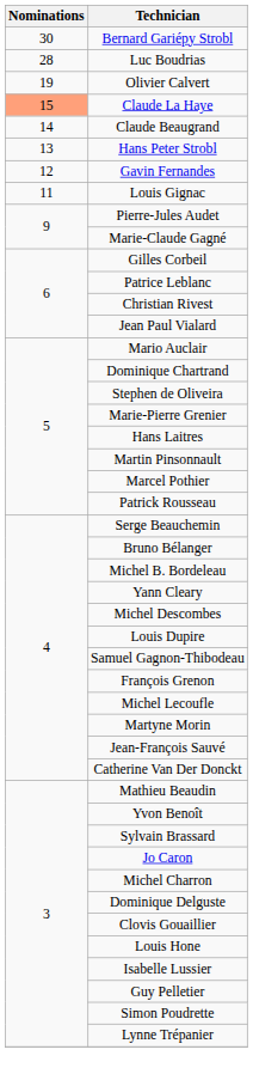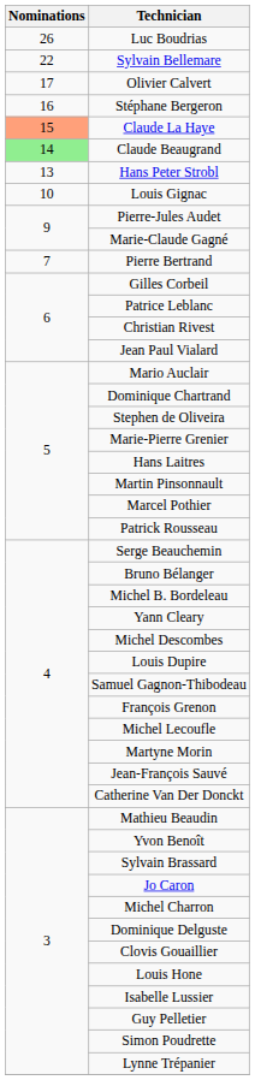- row: 30 | Bernard Gariépy Strobl
Luc Boudrias | Nominations: 28 -> 26
+ row: 22 | Sylvain Bellemare
Olivier Calvert | Nominations: 19 -> 17
+ row: 16 | Stéphane Bergeron
Claude Beaugrand | Nominations: no background -> lightgreen background
- row: 12 | Gavin Fernandes
Louis Gignac | Nominations: 11 -> 10
+ row: 7 | Pierre Bertrand
